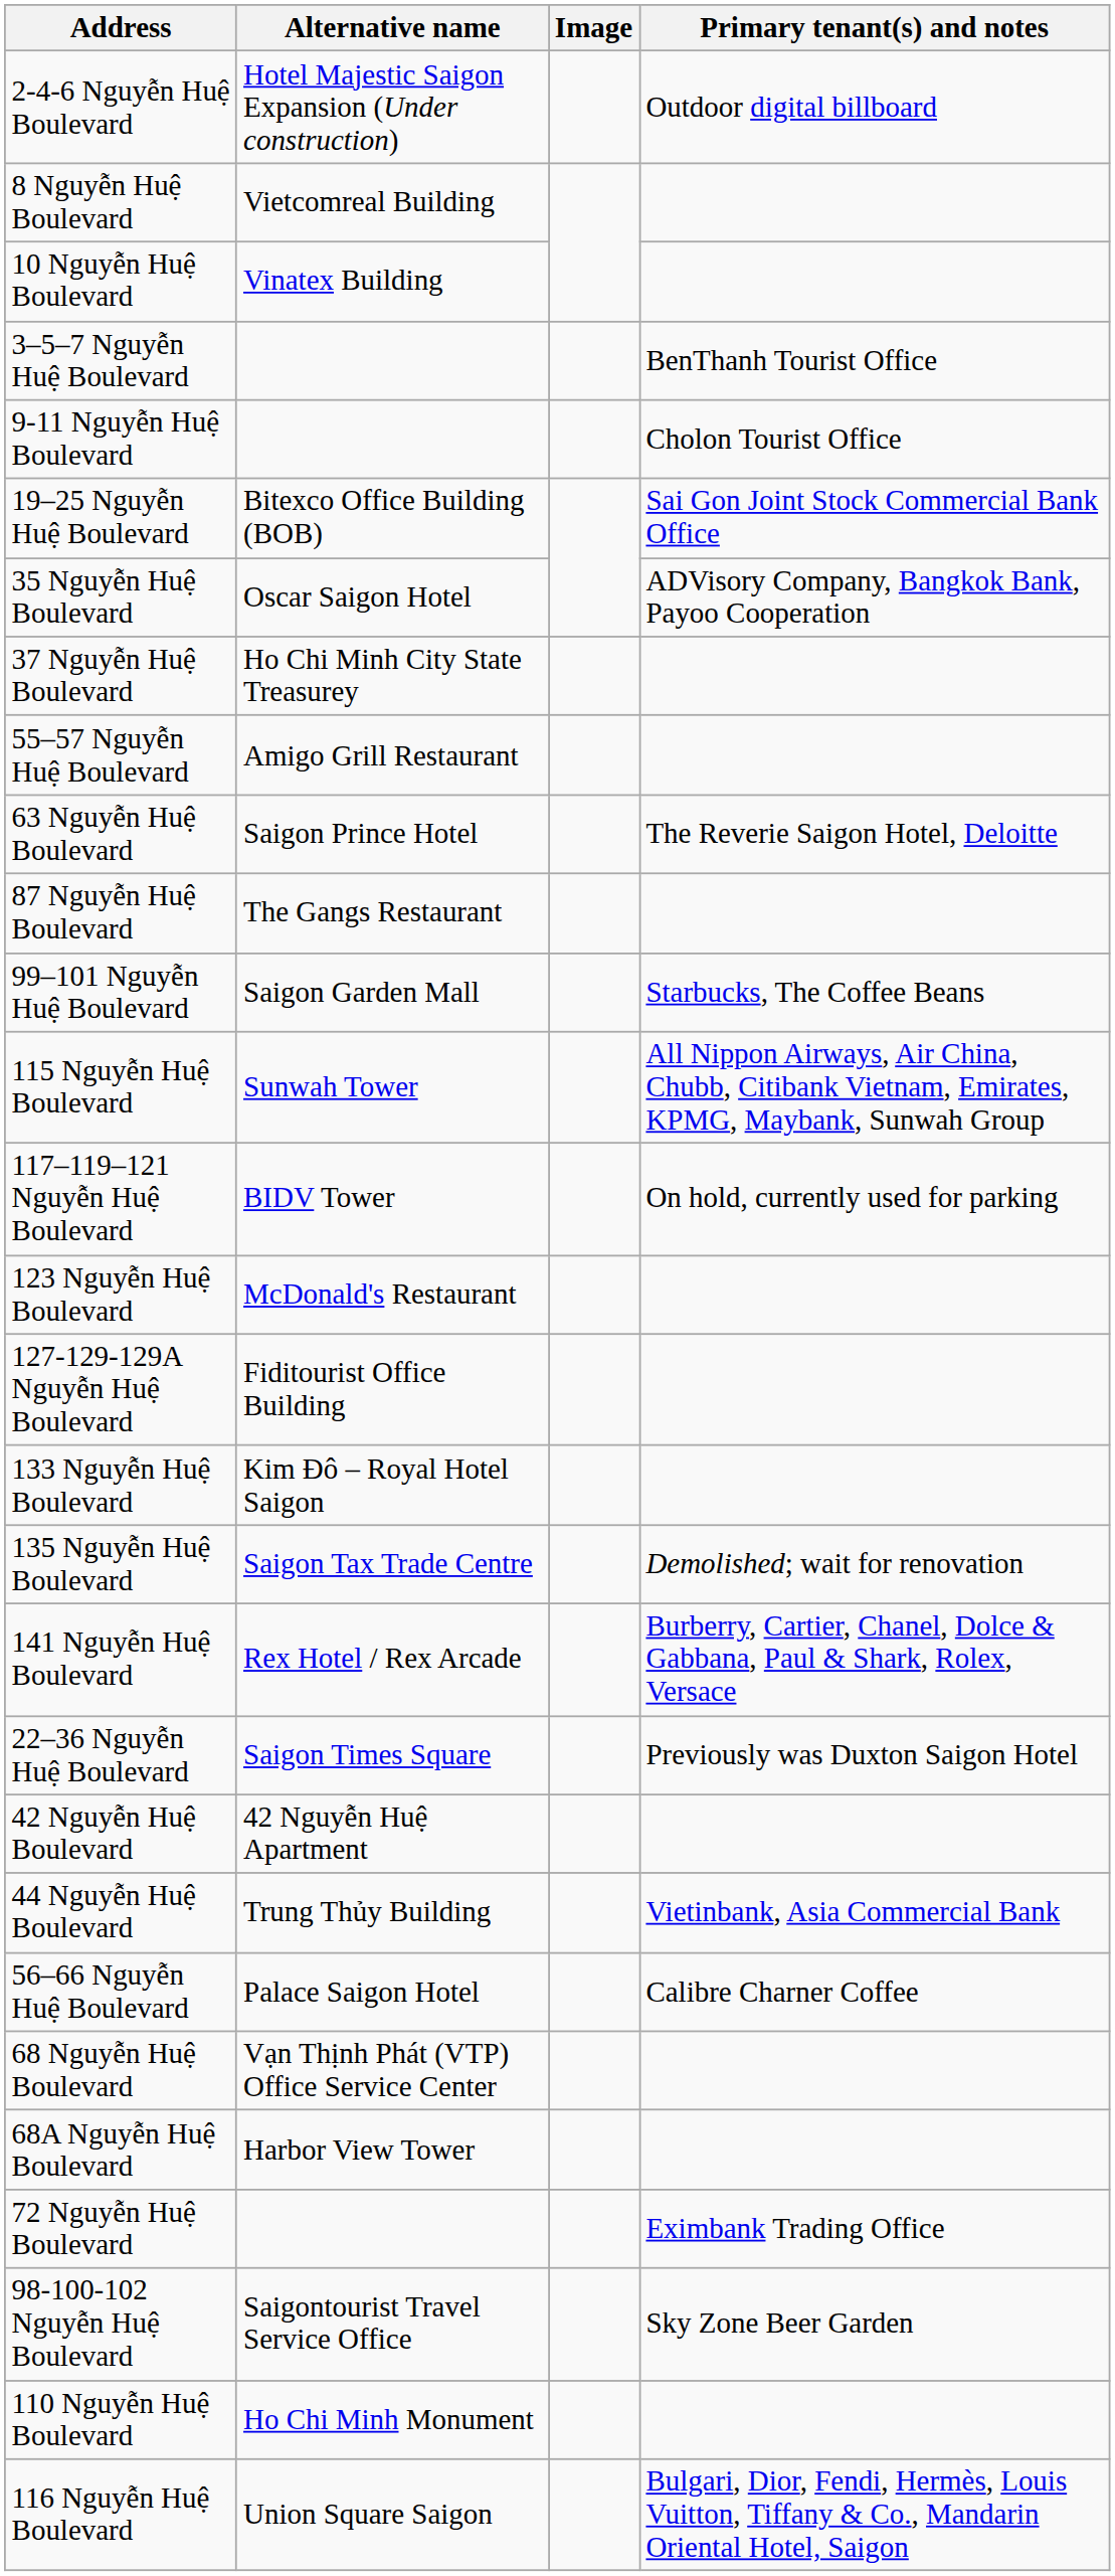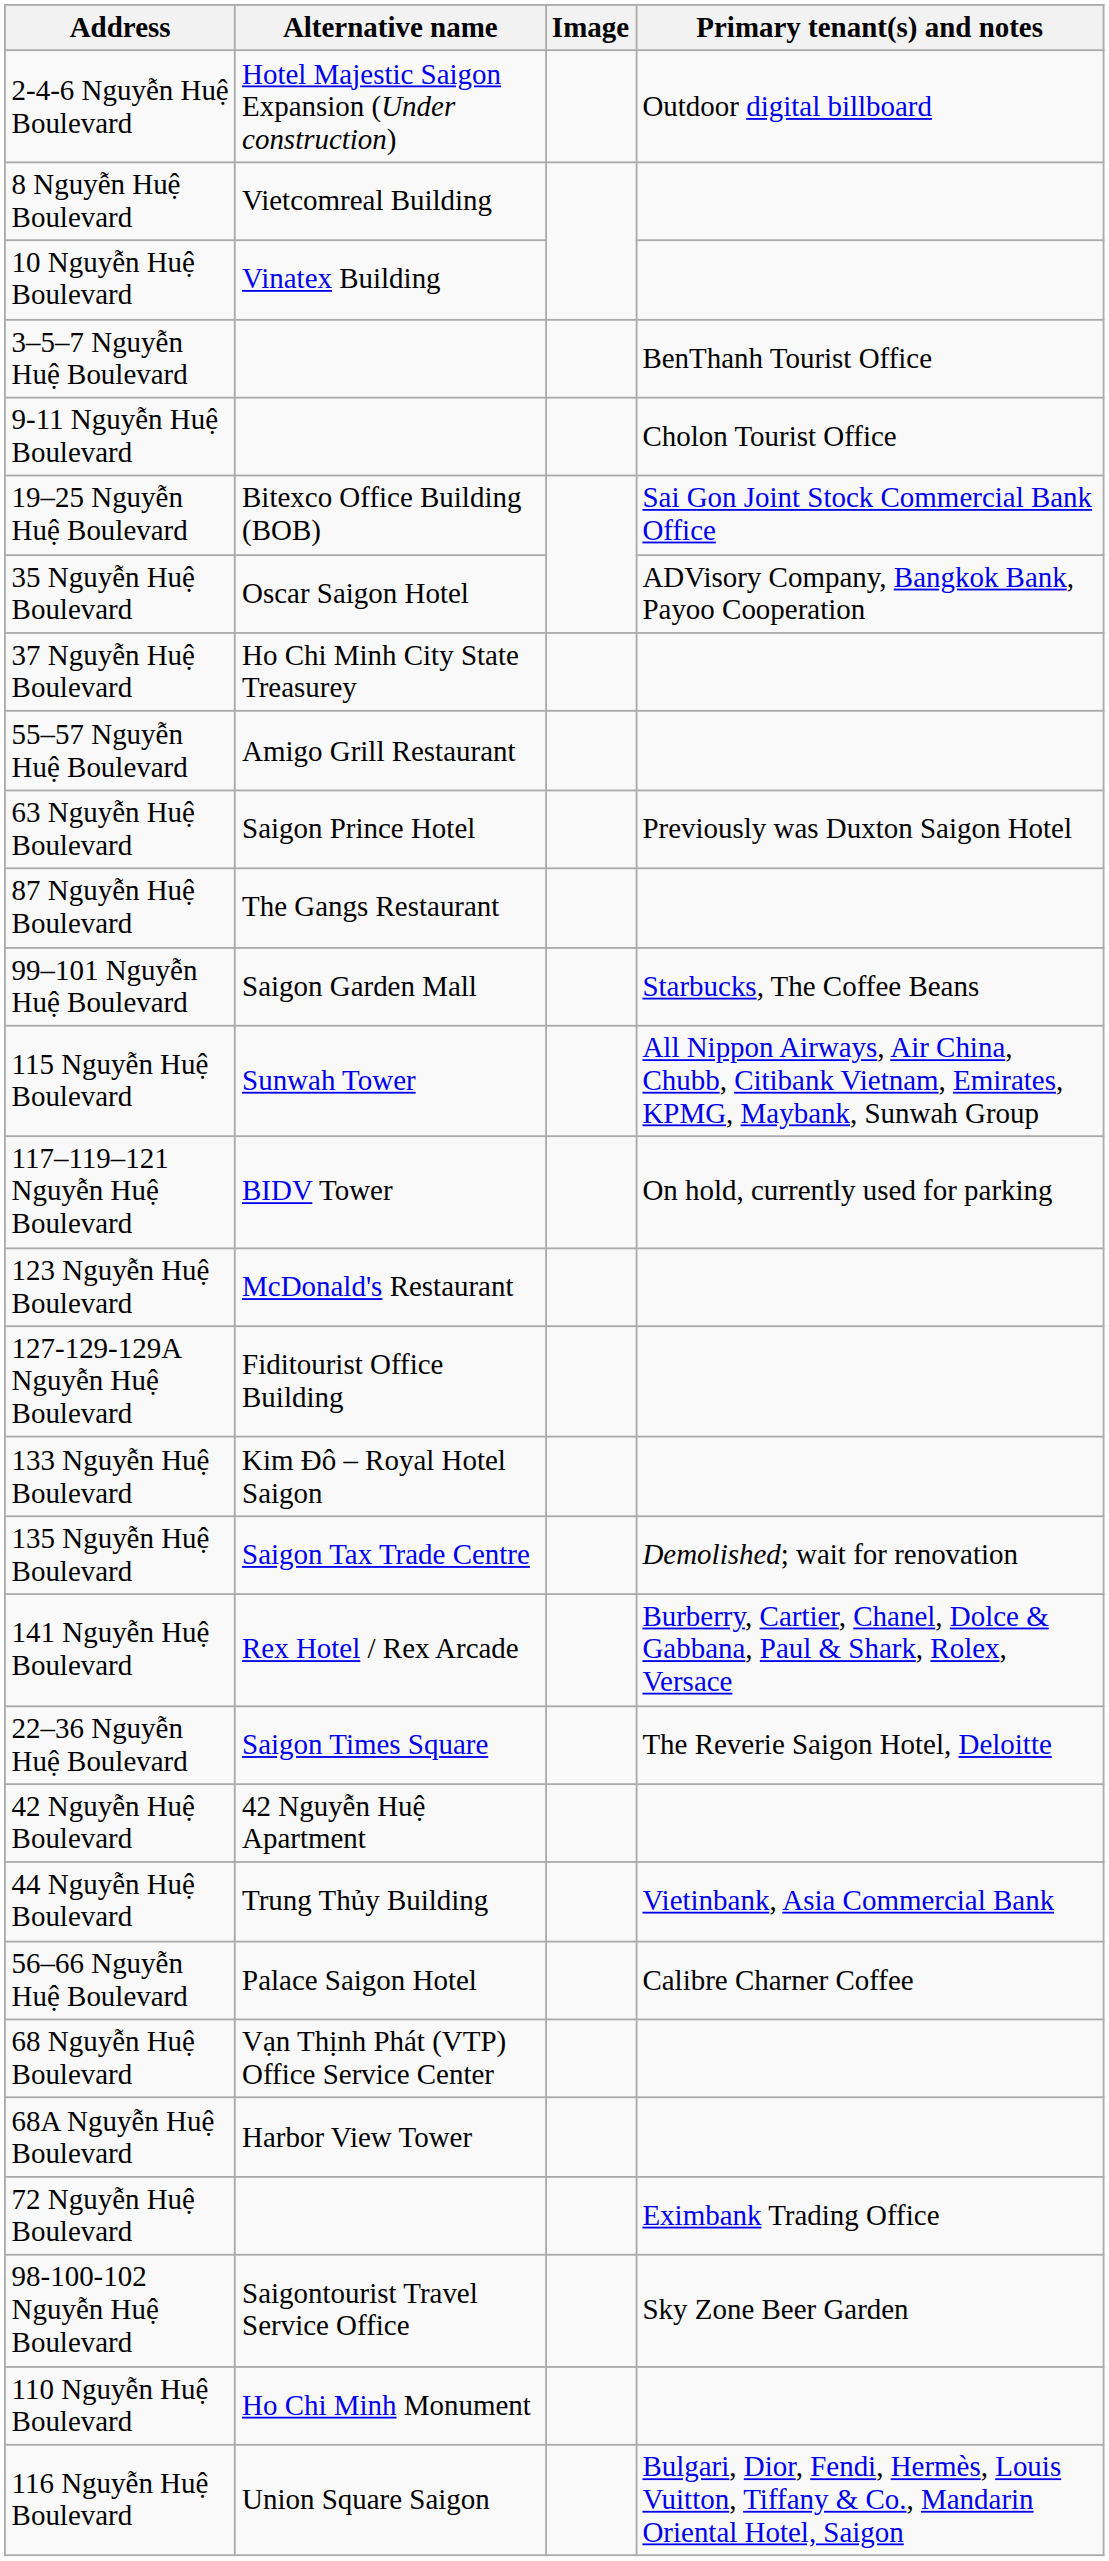63 Nguyễn Huệ Boulevard | Primary tenant(s) and notes: The Reverie Saigon Hotel, Deloitte -> Previously was Duxton Saigon Hotel
22–36 Nguyễn Huệ Boulevard | Primary tenant(s) and notes: Previously was Duxton Saigon Hotel -> The Reverie Saigon Hotel, Deloitte
